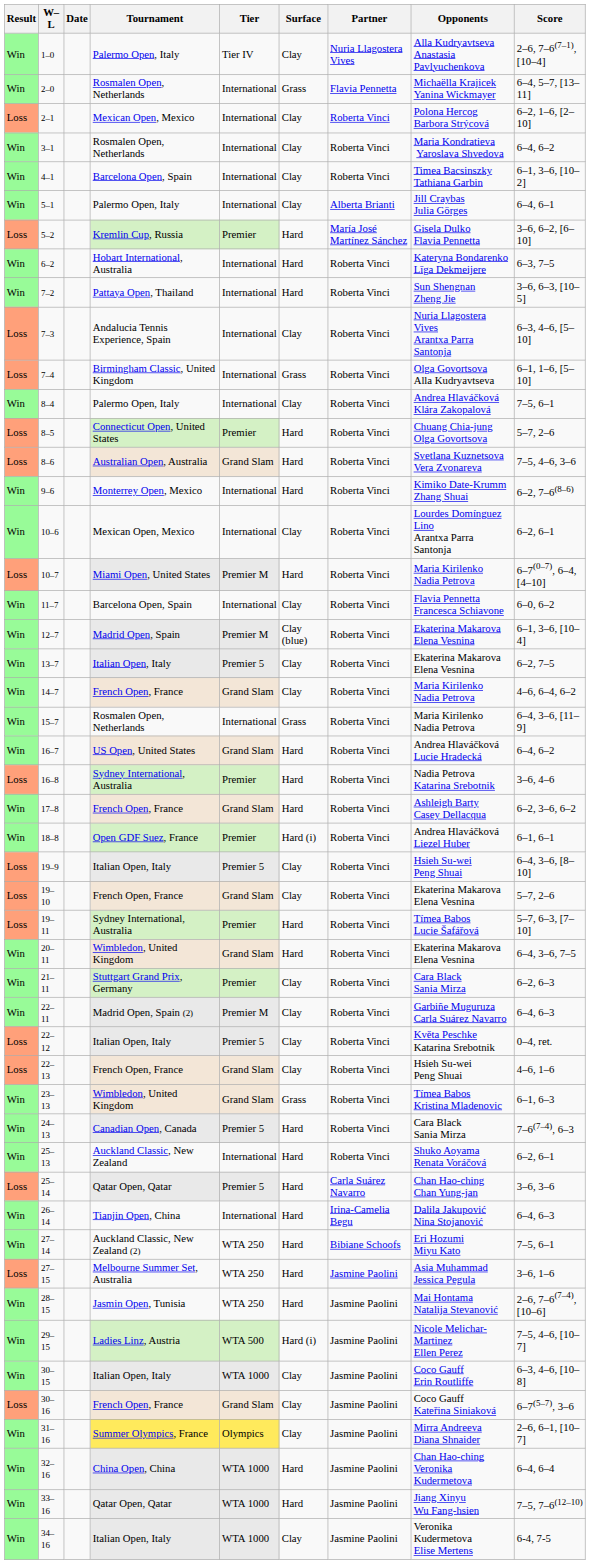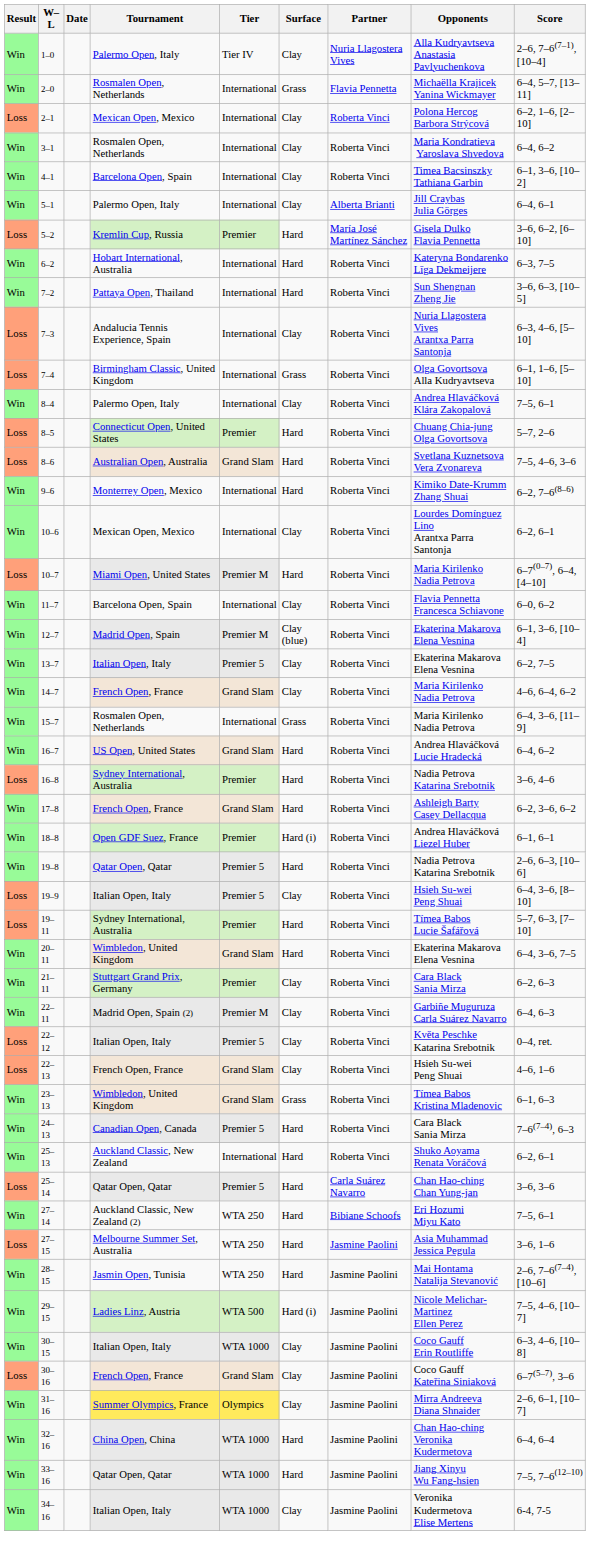+ row: Win | 19–8 | Qatar Open, Qatar | Premier 5 | Hard | Roberta Vinci | Nadia Petrova Katarina Srebotnik | 2–6, 6–3, [10–6]
- row: Loss | 19–10 | French Open, France | Grand Slam | Clay | Roberta Vinci | Ekaterina Makarova Elena Vesnina | 5–7, 2–6
- row: Win | 26–14 | Tianjin Open, China | International | Hard | Irina-Camelia Begu | Dalila Jakupović Nina Stojanović | 6–4, 6–3
